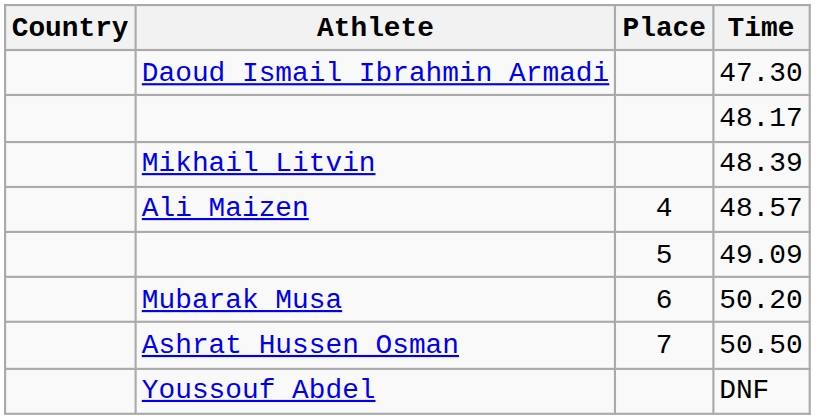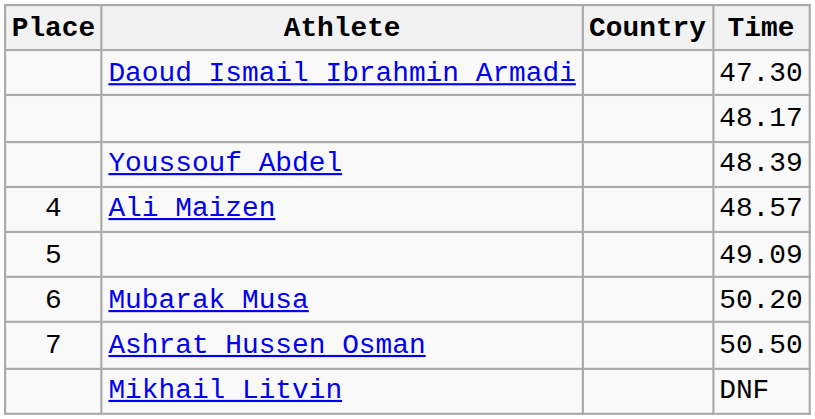columns swapped: Place <-> Country
48.39 | Athlete: Mikhail Litvin -> Youssouf Abdel
DNF | Athlete: Youssouf Abdel -> Mikhail Litvin
